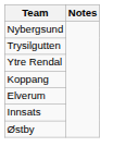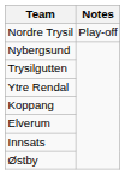+ row: Nordre Trysil | Play-off
